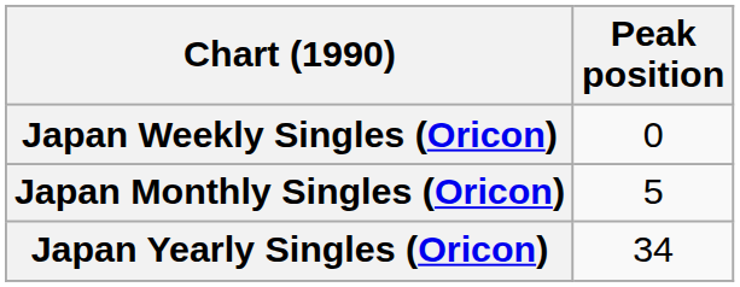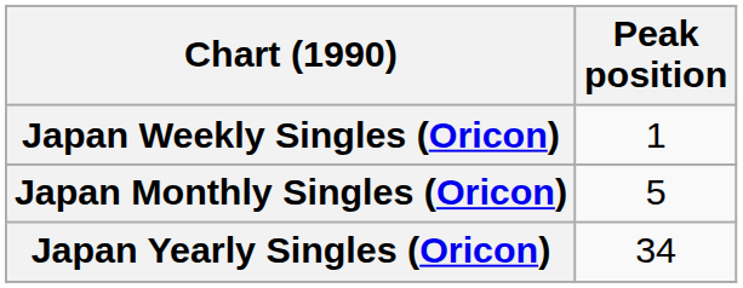Japan Weekly Singles (Oricon) | Peak position: 0 -> 1
